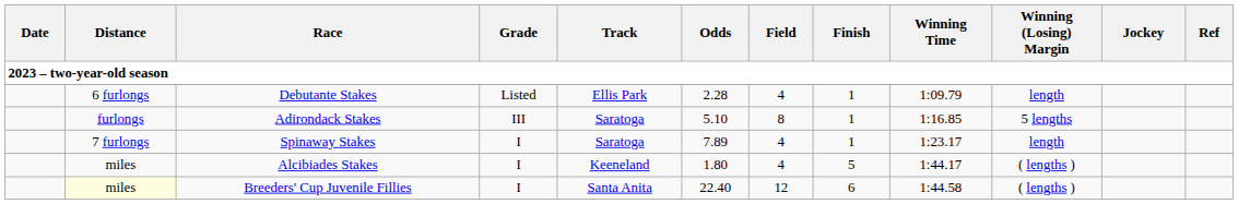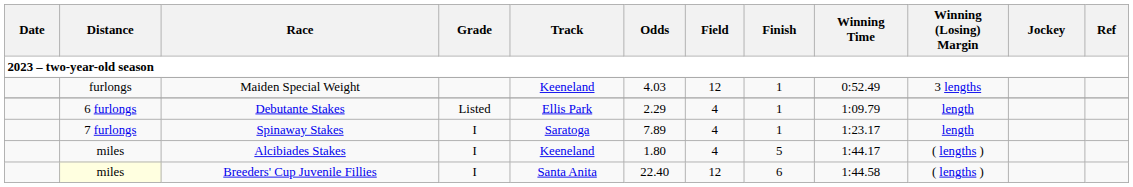+ row: furlongs | Maiden Special Weight | Keeneland | 4.03 | 12 | 1 | 0:52.49 | 3 lengths
Debutante Stakes | Odds: 2.28 -> 2.29
- row: furlongs | Adirondack Stakes | III | Saratoga | 5.10 | 8 | 1 | 1:16.85 | 5 lengths
